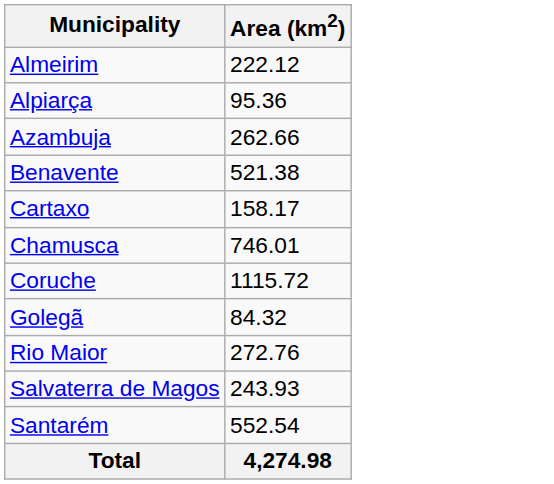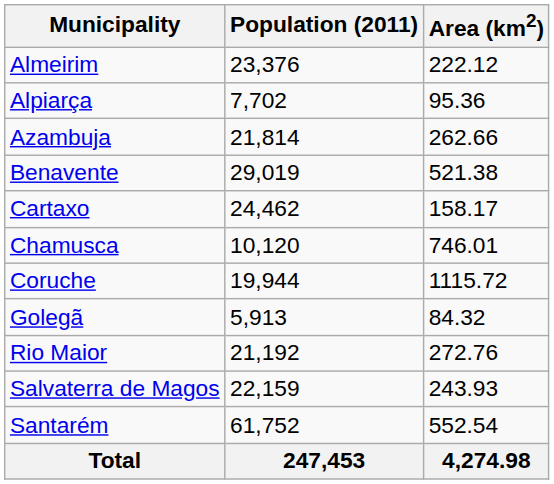+ column: Population (2011) | 23,376 | 7,702 | 21,814 | 29,019 | 24,462 | 10,120 | 19,944 | 5,913 | 21,192 | 22,159 | 61,752 | 247,453
